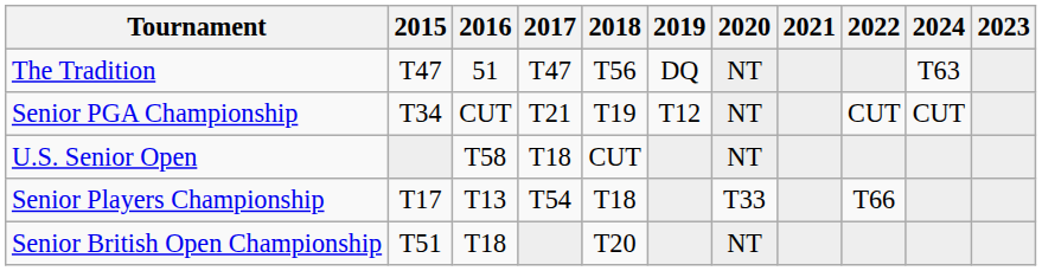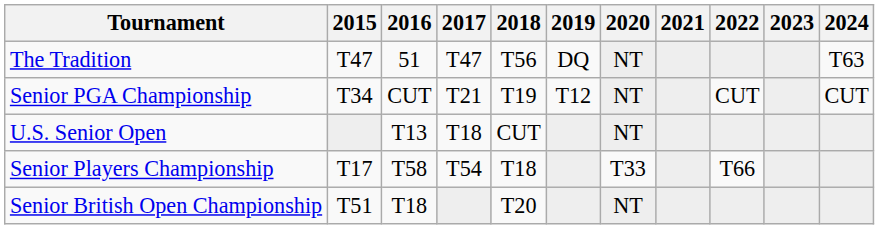columns swapped: 2023 <-> 2024
U.S. Senior Open | 2016: T58 -> T13
Senior Players Championship | 2016: T13 -> T58
